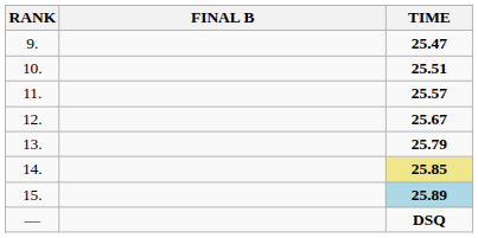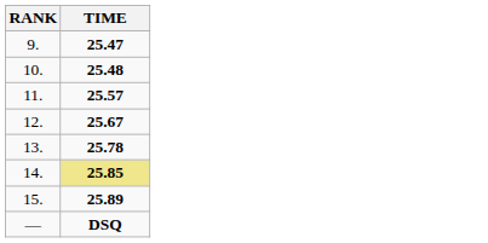- column: FINAL B
10. | TIME: 25.51 -> 25.48
13. | TIME: 25.79 -> 25.78
15. | TIME: lightblue background -> no background
